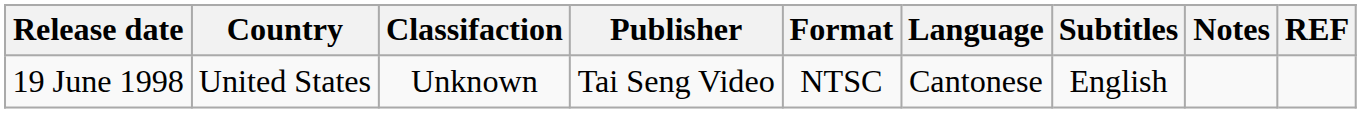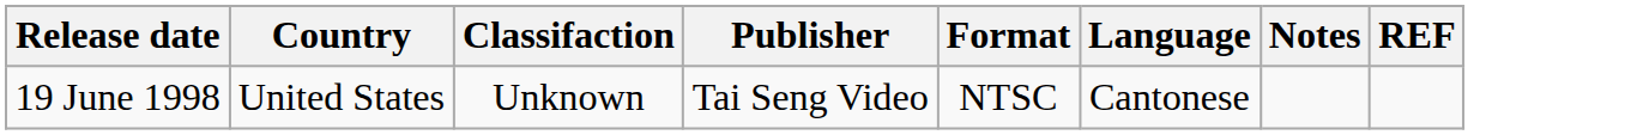- column: Subtitles | English
